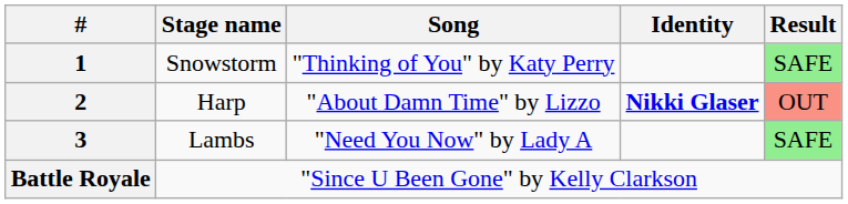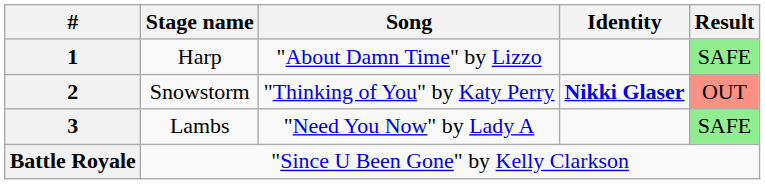1 | Stage name: Snowstorm -> Harp
1 | Song: "Thinking of You" by Katy Perry -> "About Damn Time" by Lizzo
2 | Stage name: Harp -> Snowstorm
2 | Song: "About Damn Time" by Lizzo -> "Thinking of You" by Katy Perry
